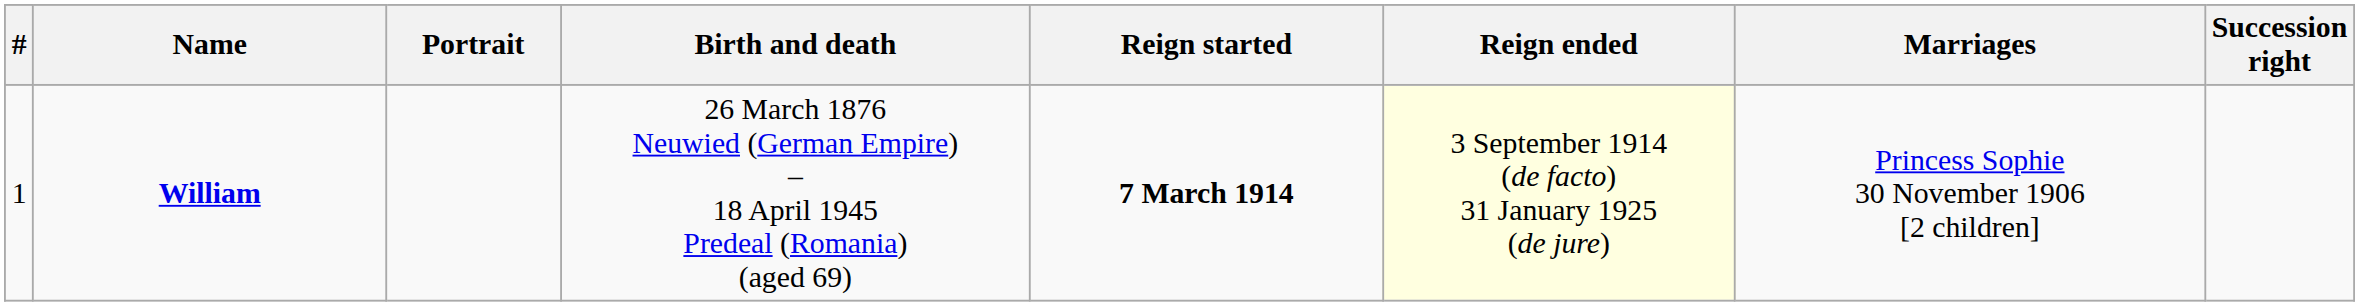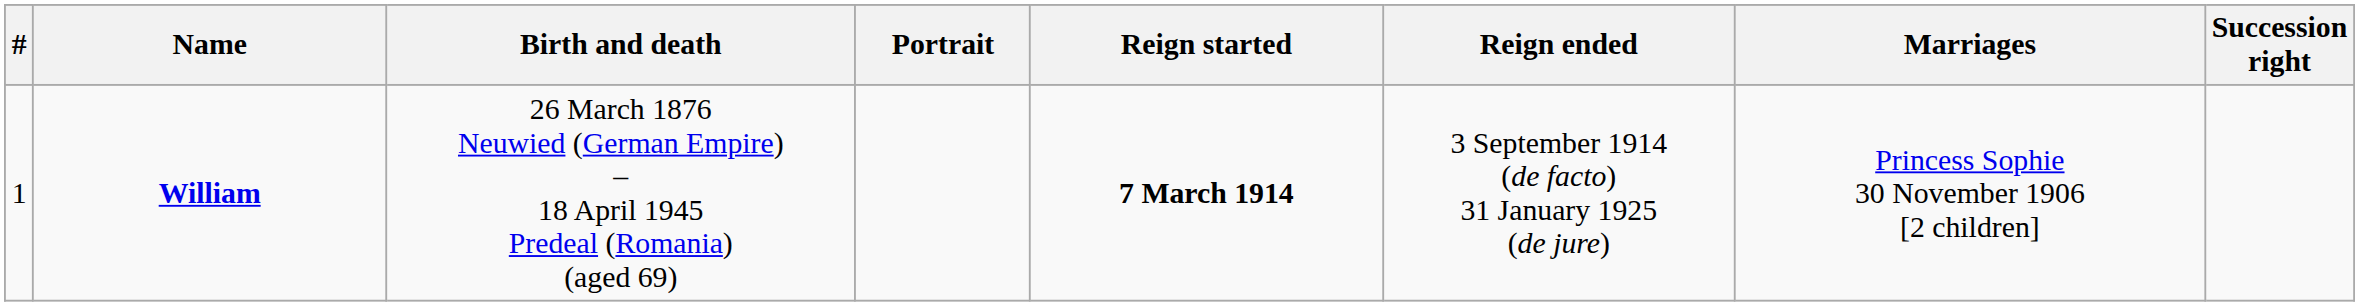columns swapped: Portrait <-> Birth and death
William | Reign ended: lightyellow background -> no background
